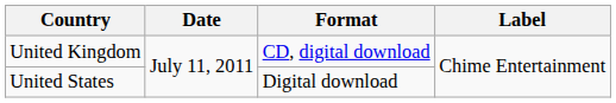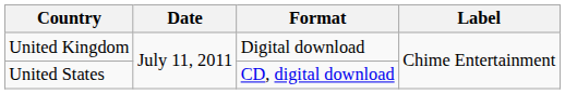United Kingdom | Format: CD, digital download -> Digital download
United States | Format: Digital download -> CD, digital download
